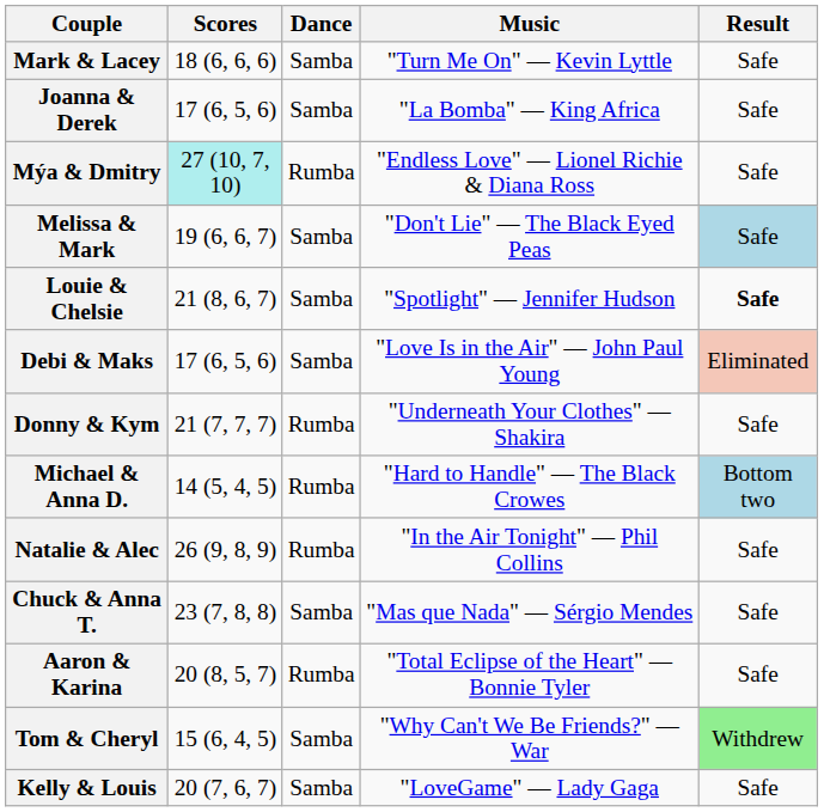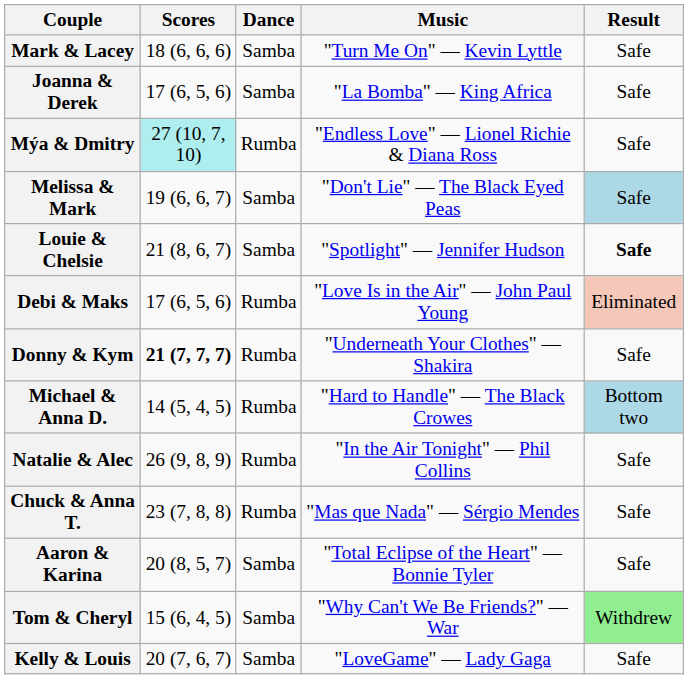Debi & Maks | Dance: Samba -> Rumba
Donny & Kym | Scores: normal -> bold
Chuck & Anna T. | Dance: Samba -> Rumba
Aaron & Karina | Dance: Rumba -> Samba
